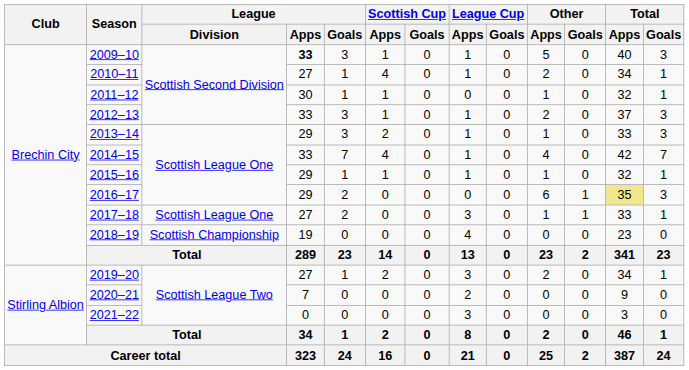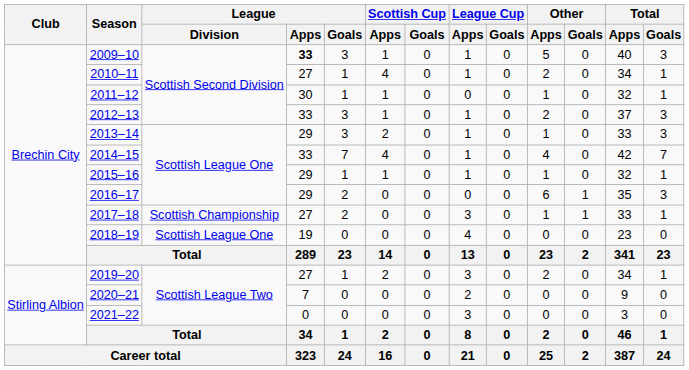2016–17 | Total / Apps: khaki background -> no background
2017–18 | League / Division: Scottish League One -> Scottish Championship
2018–19 | League / Division: Scottish Championship -> Scottish League One
